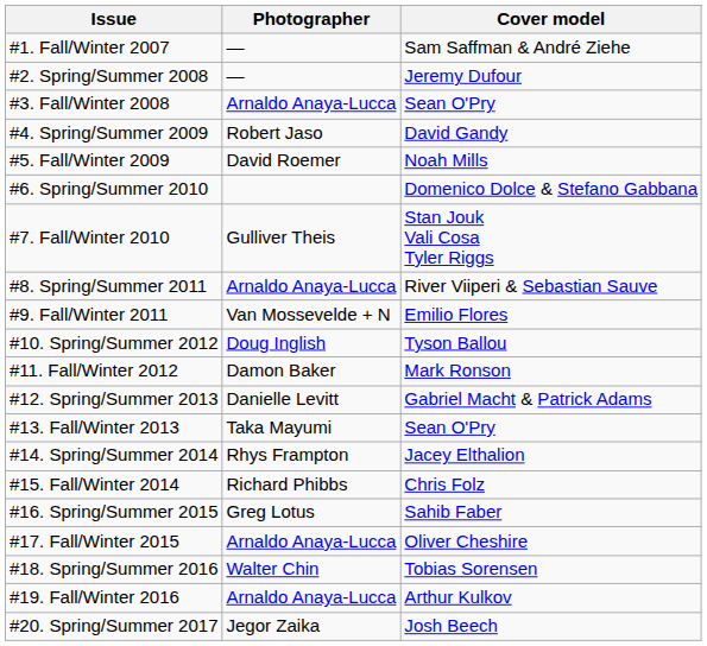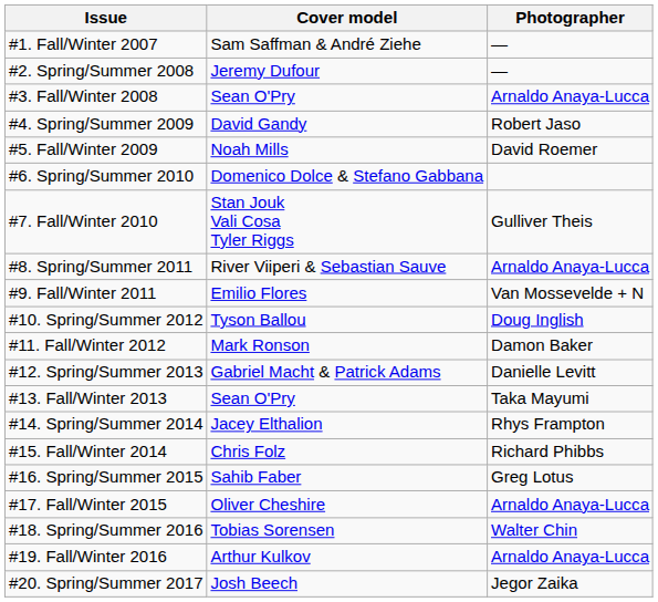columns swapped: Cover model <-> Photographer
